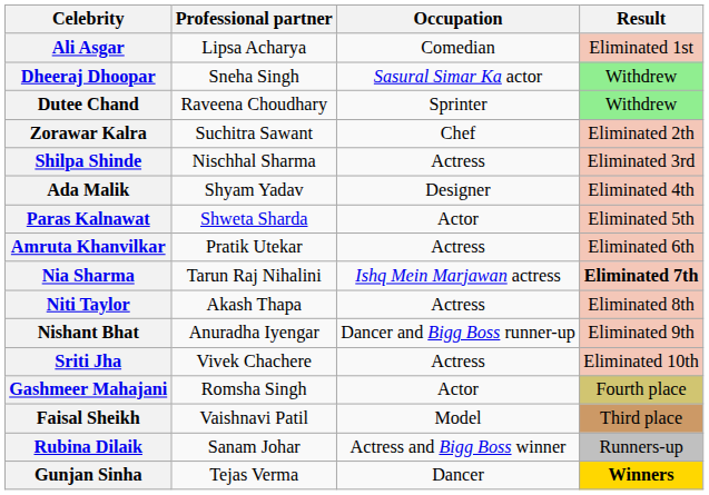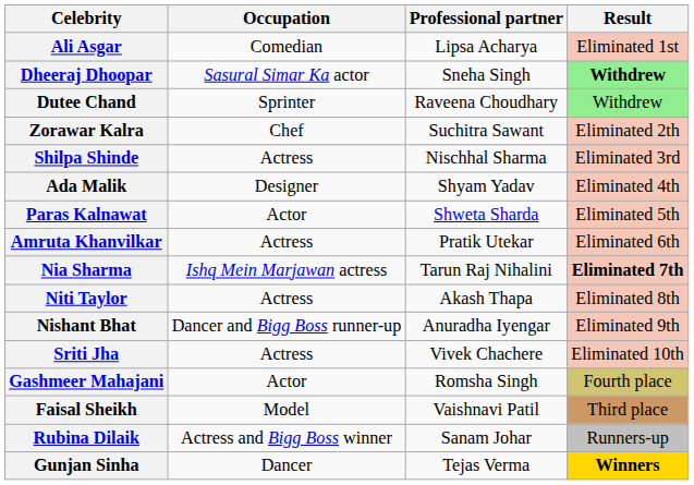columns swapped: Occupation <-> Professional partner
Dheeraj Dhoopar | Result: normal -> bold
